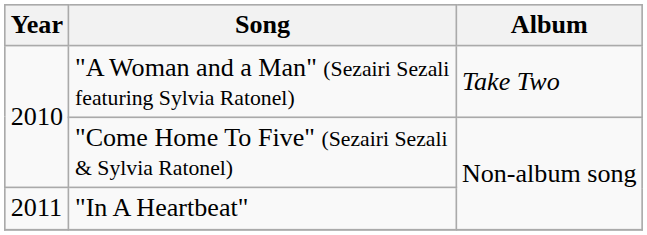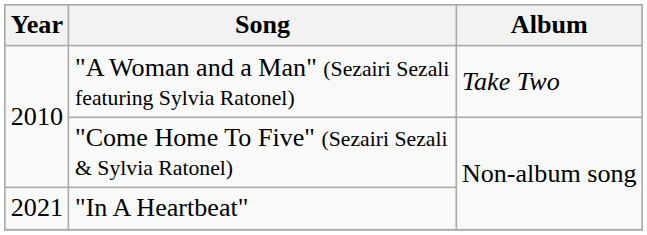"In A Heartbeat" | Year: 2011 -> 2021
